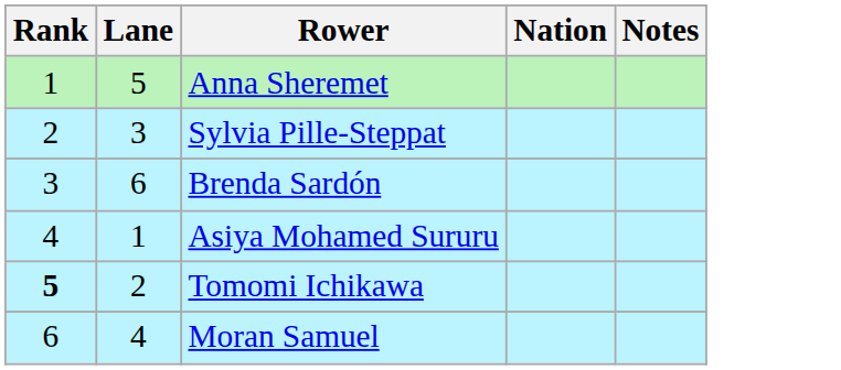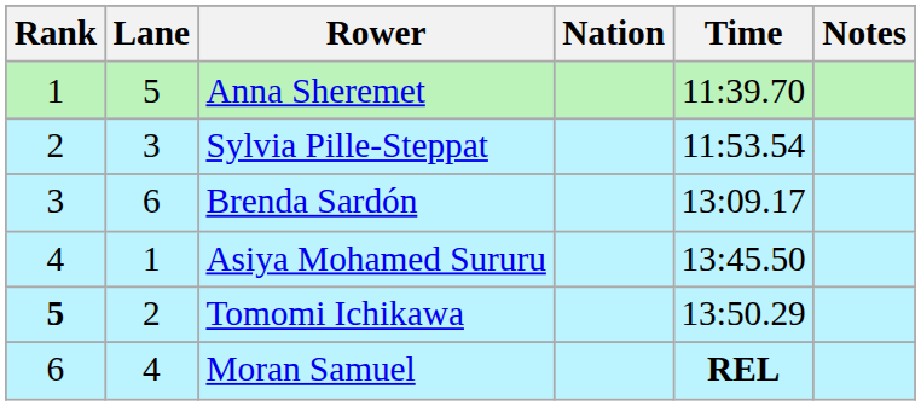+ column: Time | 11:39.70 | 11:53.54 | 13:09.17 | 13:45.50 | 13:50.29 | REL
